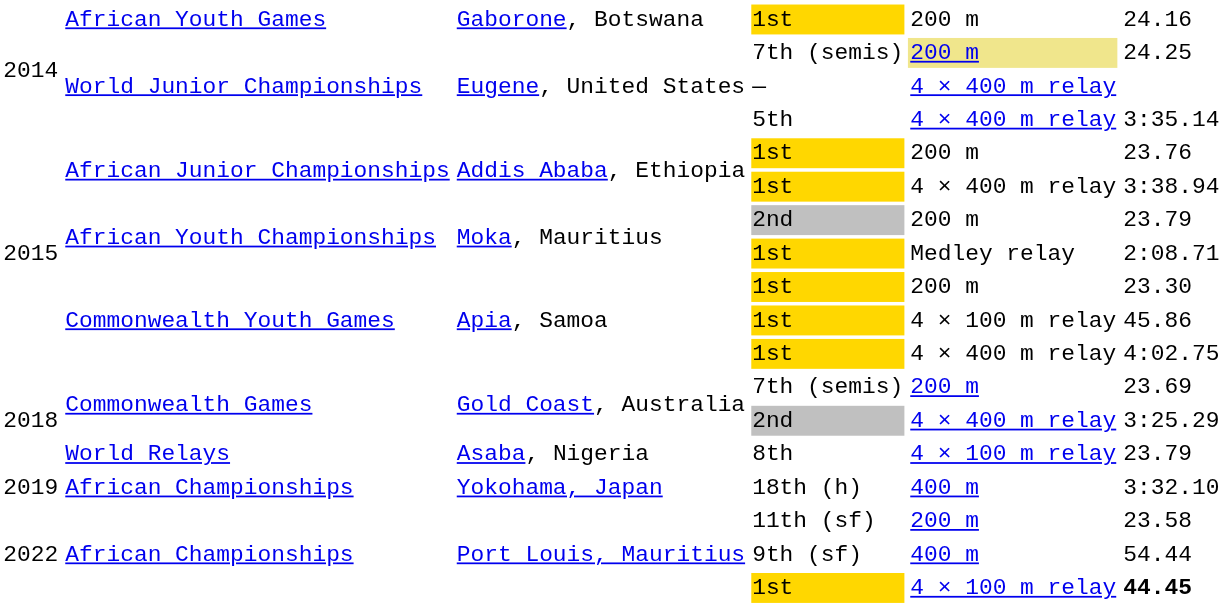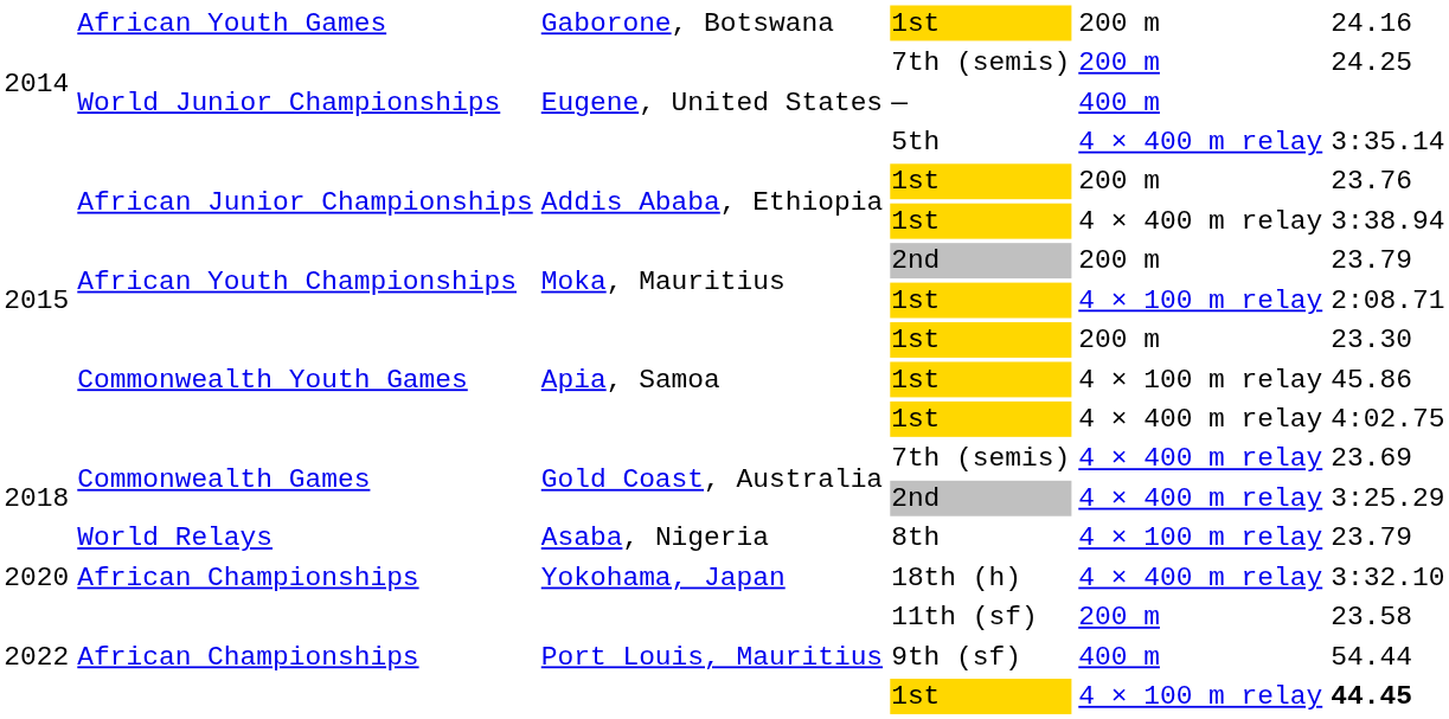Eugene, United States / 7th (semis) | column 5: khaki background -> no background
— | column 5: 4 × 400 m relay -> 400 m
Moka, Mauritius / 1st | column 5: Medley relay -> 4 × 100 m relay
Gold Coast, Australia / 7th (semis) | column 5: 200 m -> 4 × 400 m relay
18th (h) | column 1: 2019 -> 2020
18th (h) | column 5: 400 m -> 4 × 400 m relay
